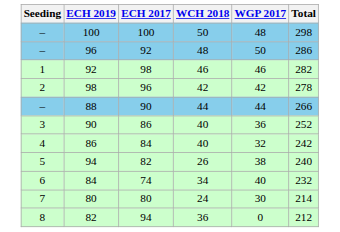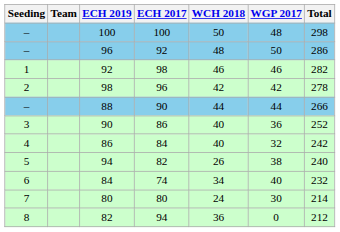+ column: Team
